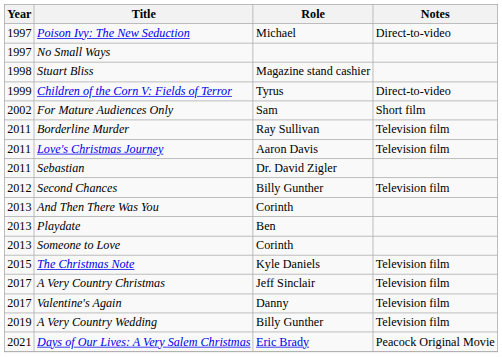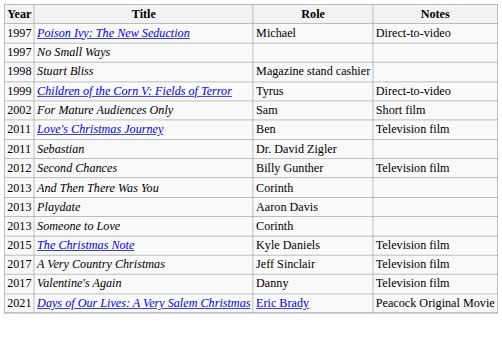- row: 2011 | Borderline Murder | Ray Sullivan | Television film
Love's Christmas Journey | Role: Aaron Davis -> Ben
Playdate | Role: Ben -> Aaron Davis
- row: 2019 | A Very Country Wedding | Billy Gunther | Television film
